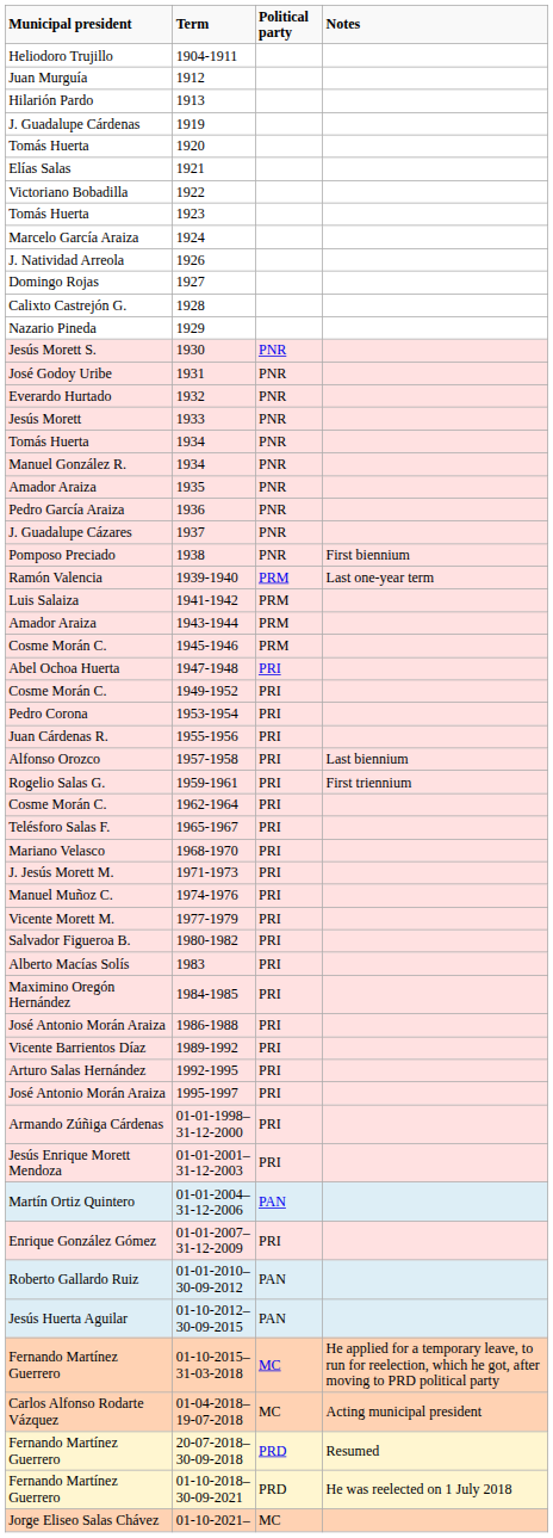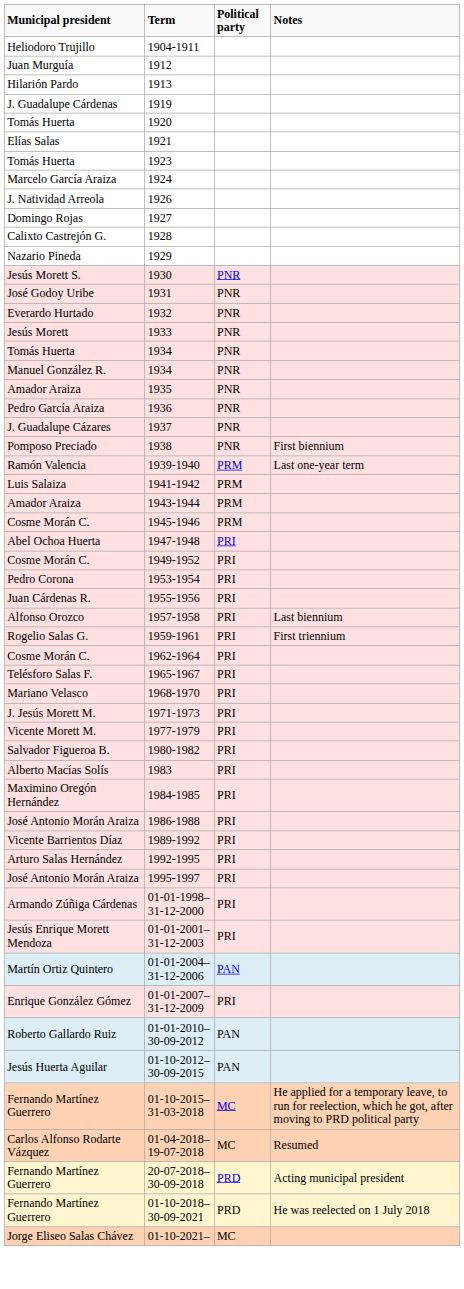- row: Victoriano Bobadilla | 1922
- row: Manuel Muñoz C. | 1974-1976 | PRI
01-04-2018–19-07-2018 | Notes: Acting municipal president -> Resumed
20-07-2018–30-09-2018 | Notes: Resumed -> Acting municipal president
